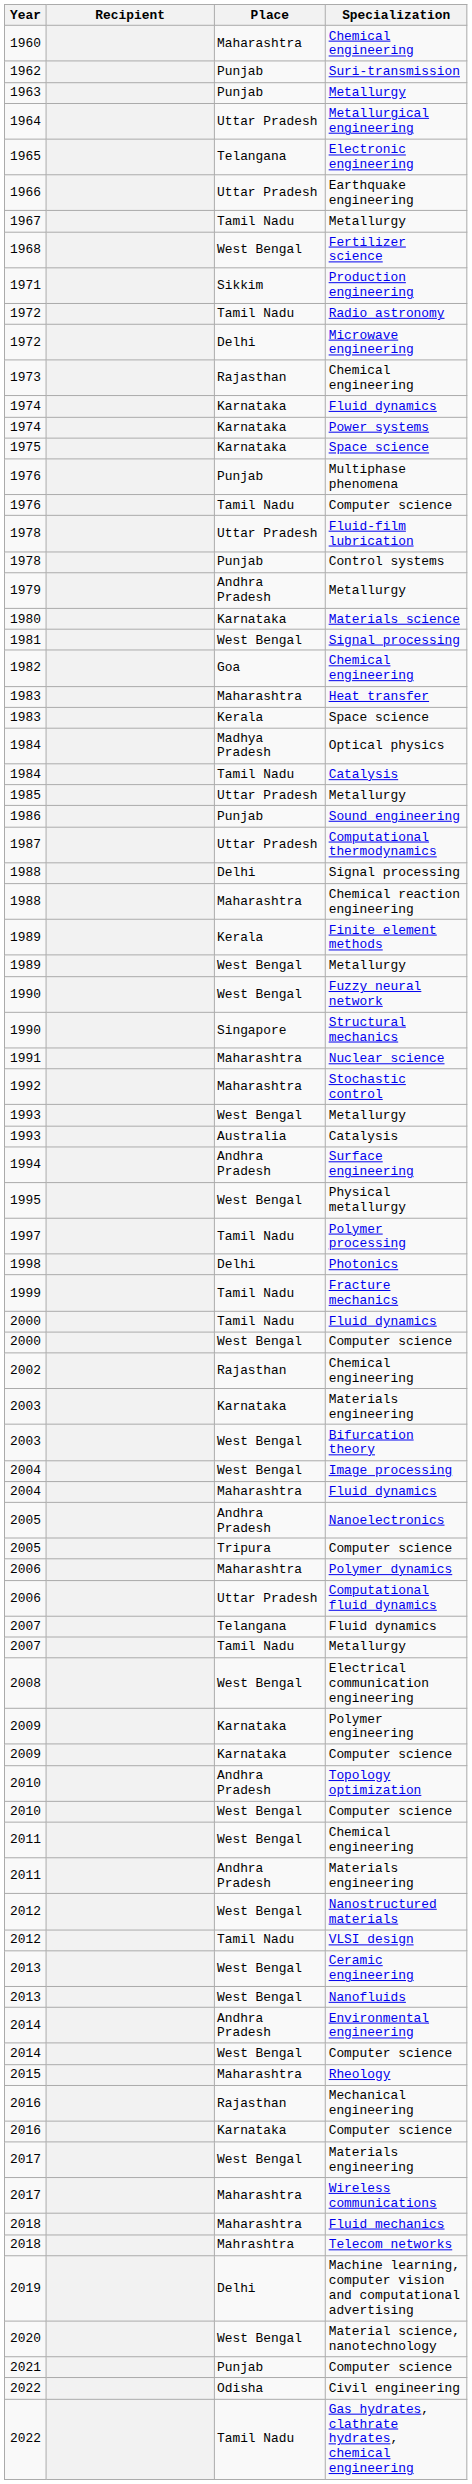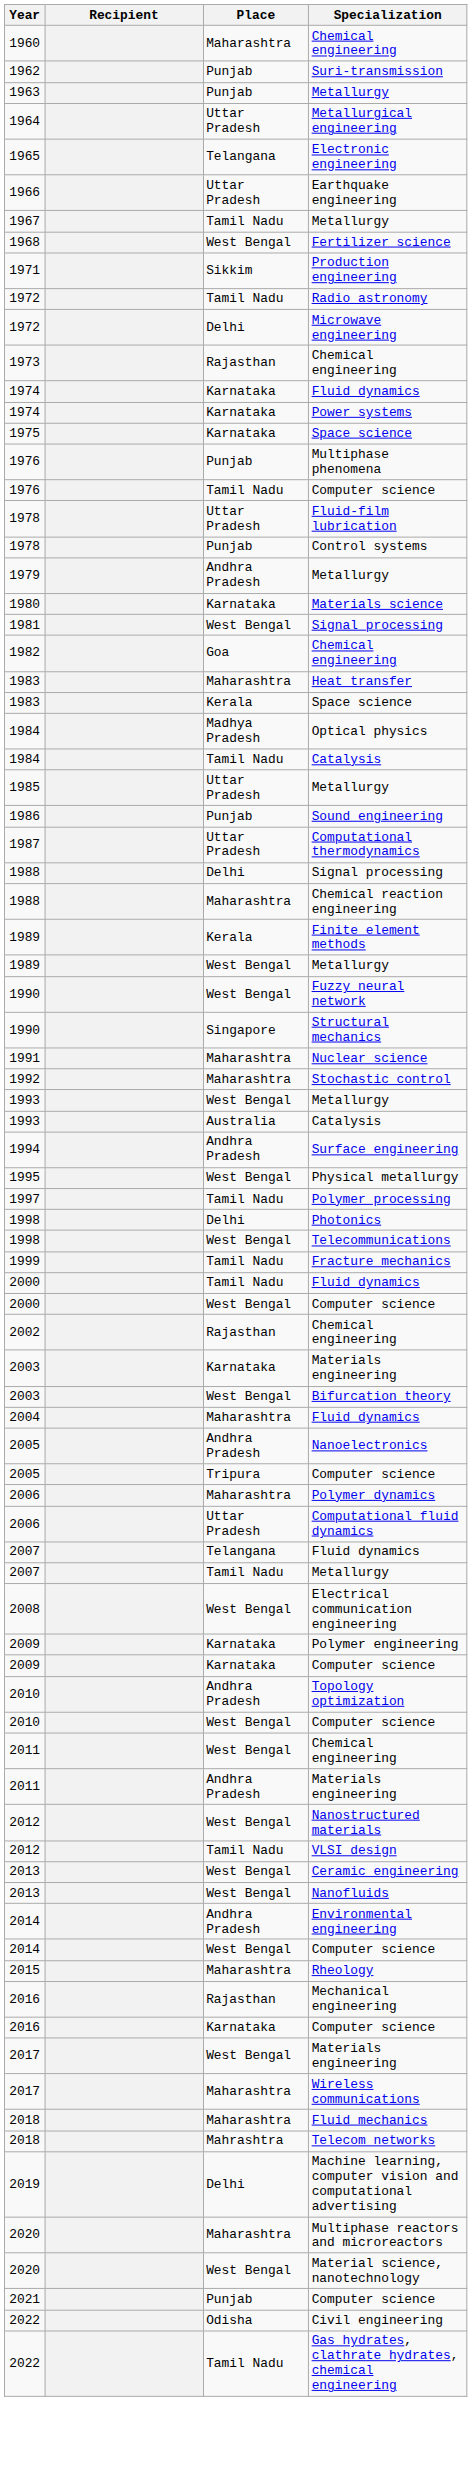+ row: 1998 | West Bengal | Telecommunications
- row: 2004 | West Bengal | Image processing
+ row: 2020 | Maharashtra | Multiphase reactors and microreactors
